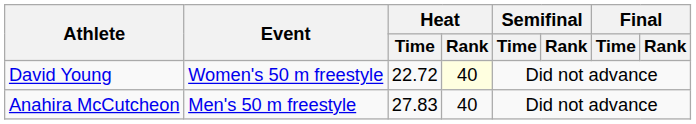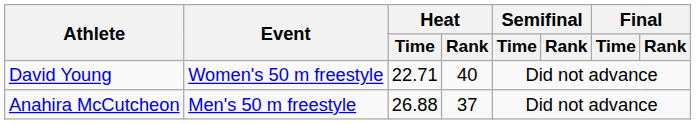David Young | Heat / Time: 22.72 -> 22.71
David Young | Heat / Rank: lightyellow background -> no background
Anahira McCutcheon | Heat / Time: 27.83 -> 26.88
Anahira McCutcheon | Heat / Rank: 40 -> 37
